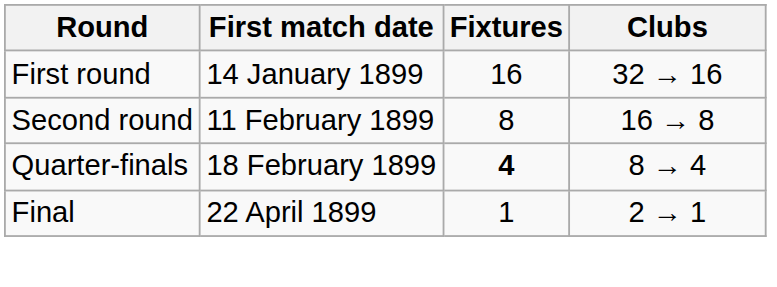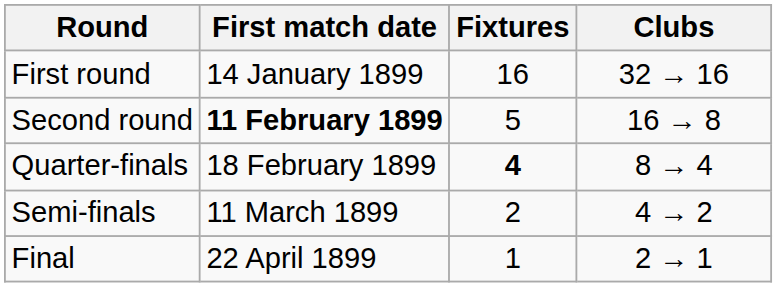Second round | First match date: normal -> bold
Second round | Fixtures: 8 -> 5
+ row: Semi-finals | 11 March 1899 | 2 | 4 → 2
